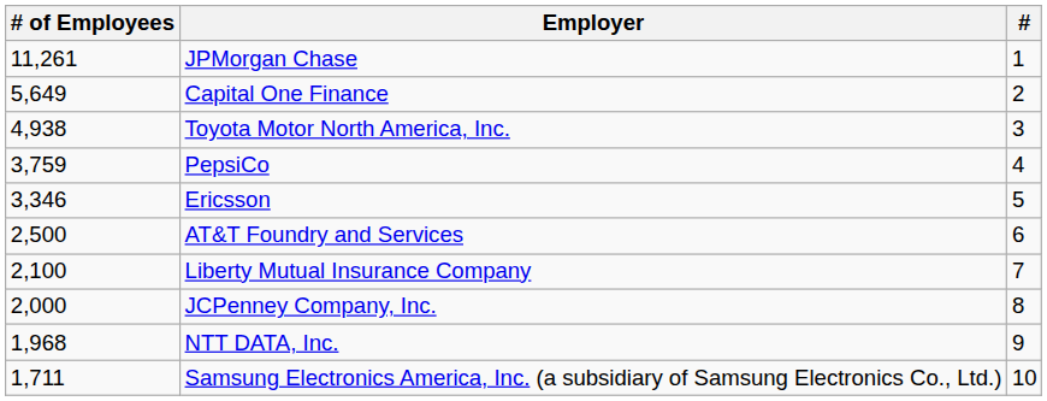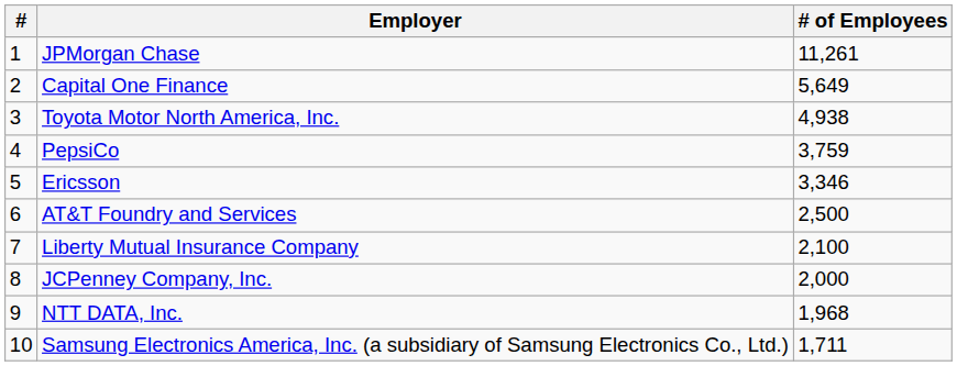columns swapped: # <-> # of Employees
